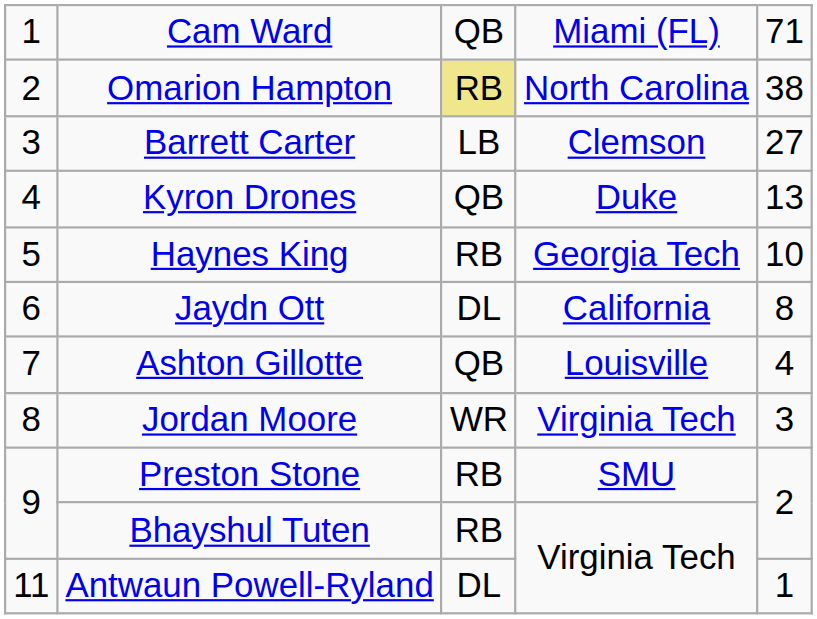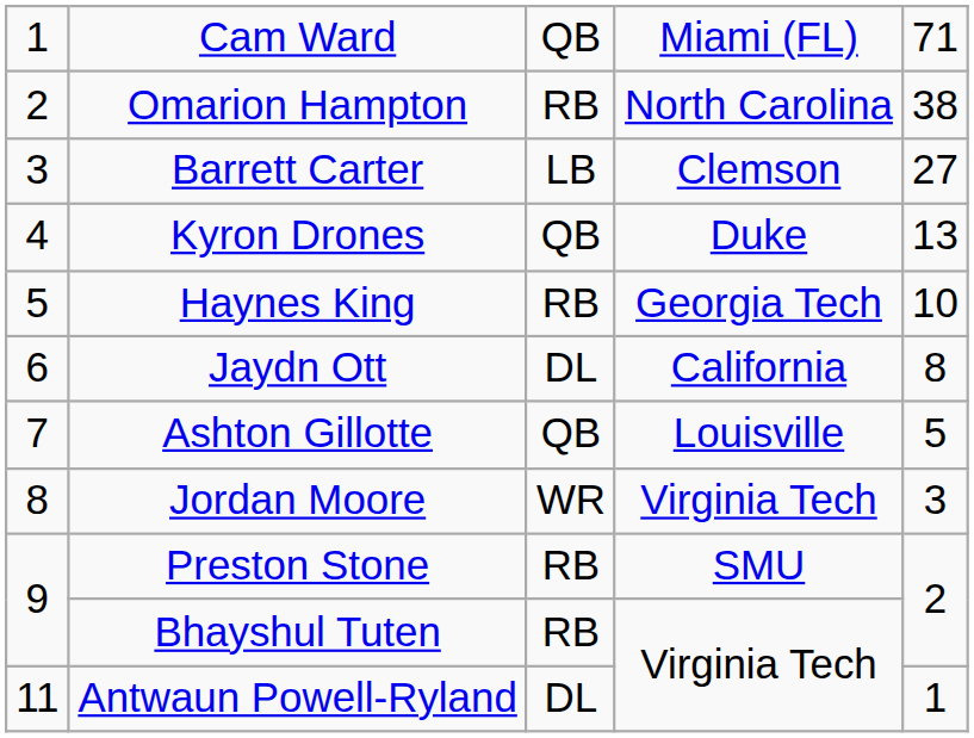Omarion Hampton | column 3: khaki background -> no background
Ashton Gillotte | column 5: 4 -> 5
